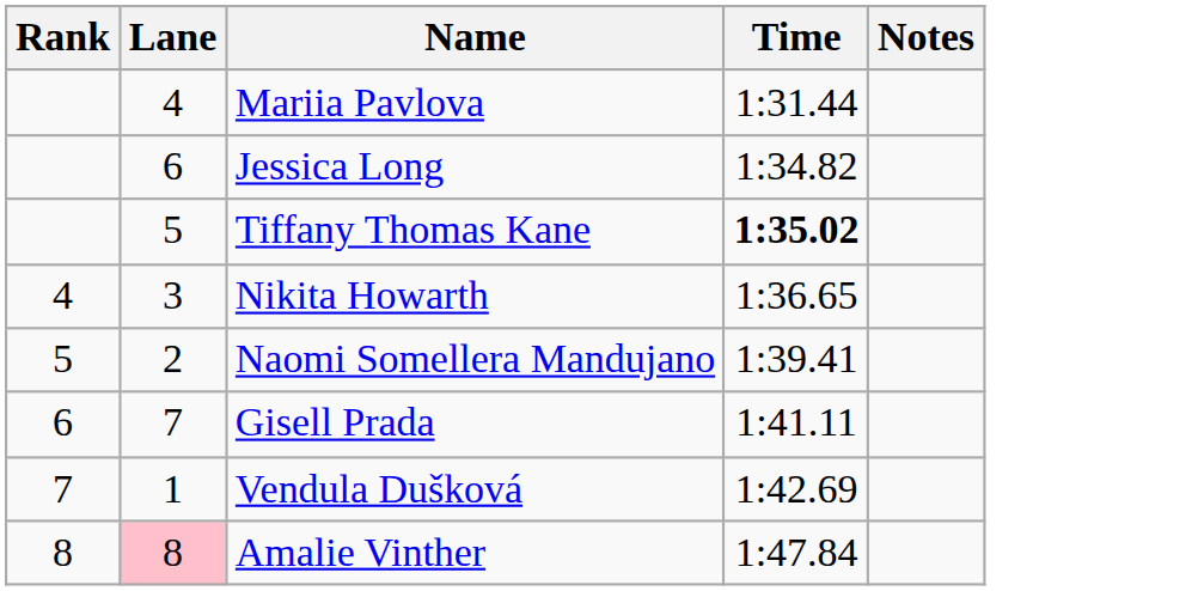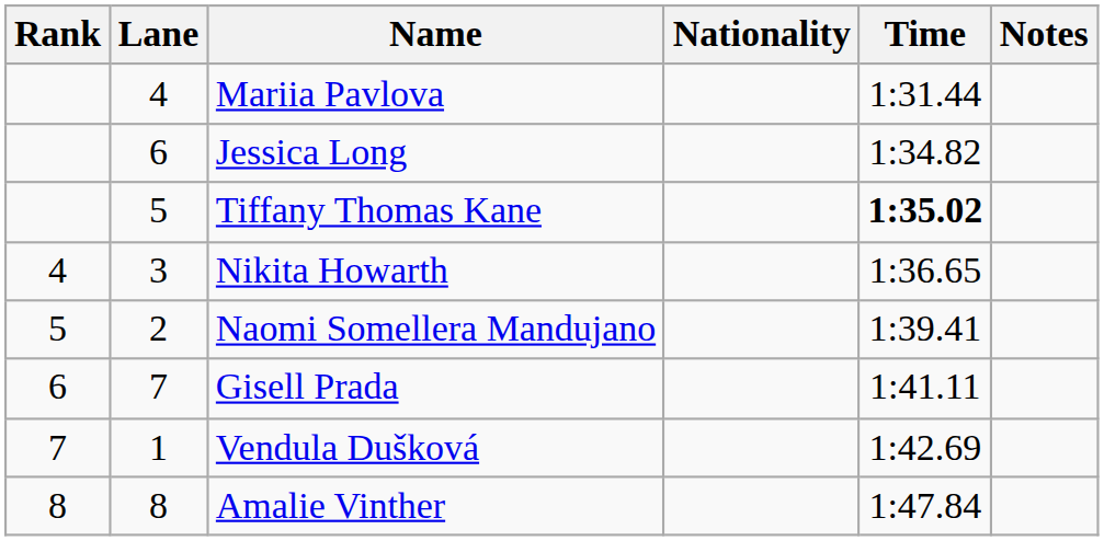+ column: Nationality
Amalie Vinther | Lane: pink background -> no background
